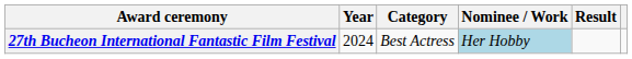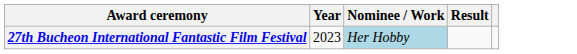- column: Category | Best Actress
27th Bucheon International Fantastic Film Festival | Year: 2024 -> 2023
